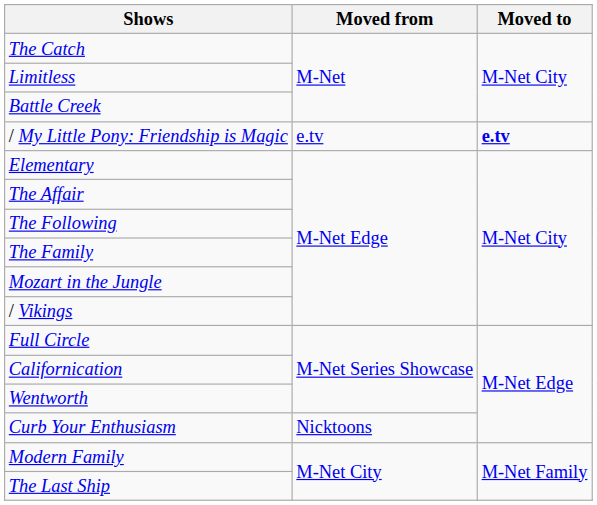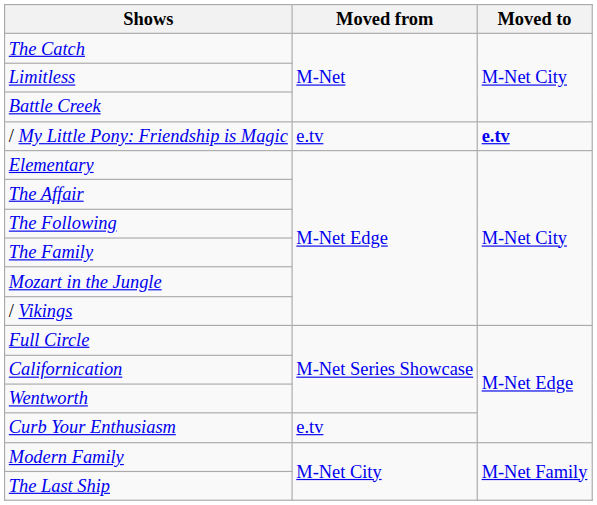Curb Your Enthusiasm | Moved from: Nicktoons -> e.tv
